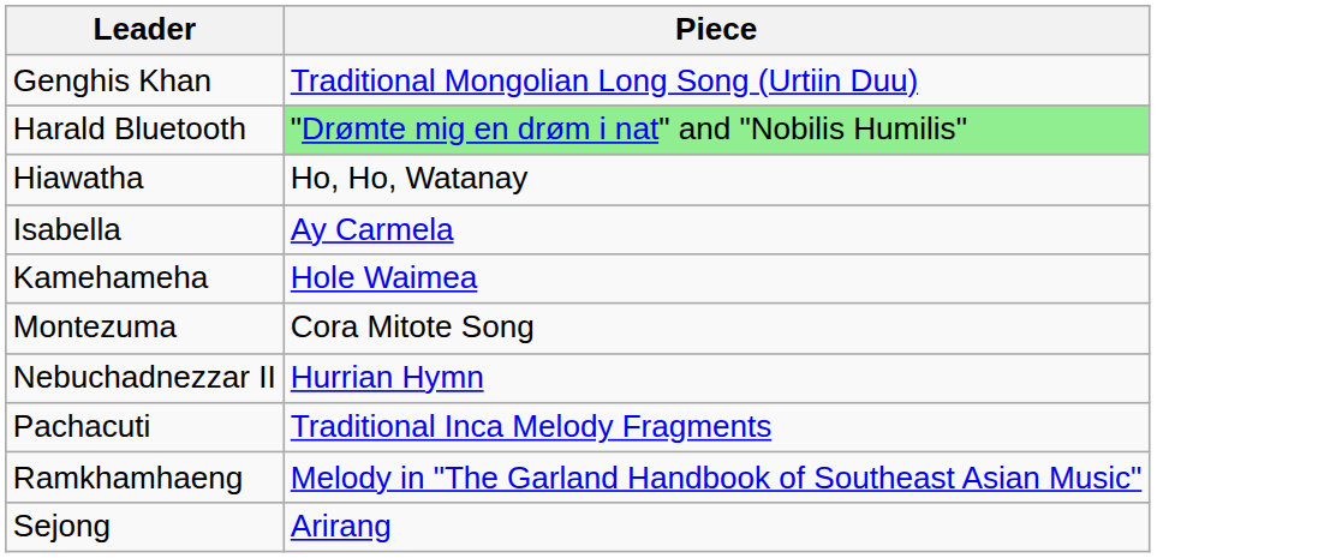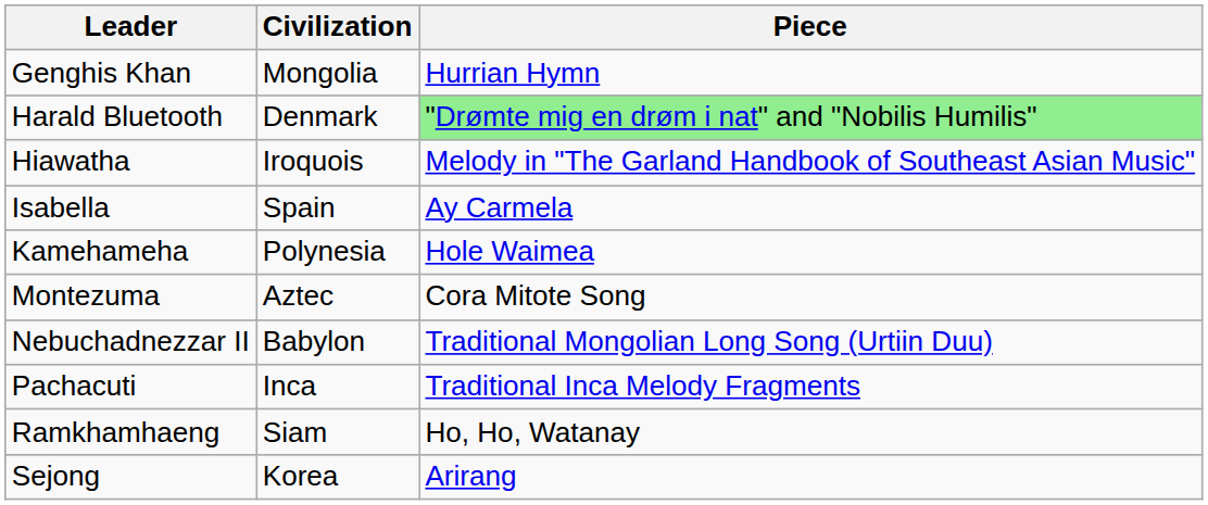+ column: Civilization | Mongolia | Denmark | Iroquois | Spain | Polynesia | Aztec | Babylon | Inca | Siam | Korea
Genghis Khan | Piece: Traditional Mongolian Long Song (Urtiin Duu) -> Hurrian Hymn
Hiawatha | Piece: Ho, Ho, Watanay -> Melody in "The Garland Handbook of Southeast Asian Music"
Nebuchadnezzar II | Piece: Hurrian Hymn -> Traditional Mongolian Long Song (Urtiin Duu)
Ramkhamhaeng | Piece: Melody in "The Garland Handbook of Southeast Asian Music" -> Ho, Ho, Watanay
